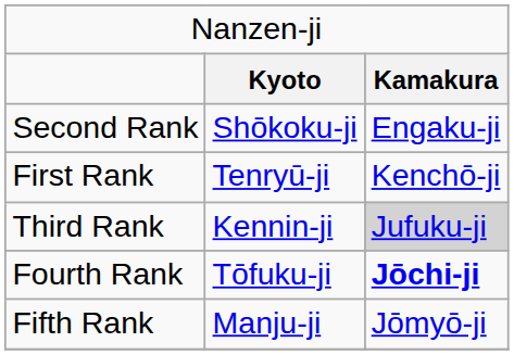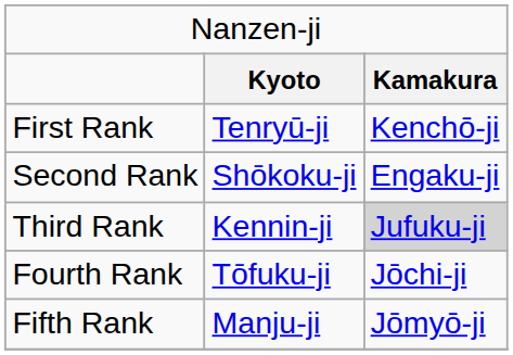rows swapped: First Rank <-> Second Rank
Fourth Rank | column 3: bold -> normal
